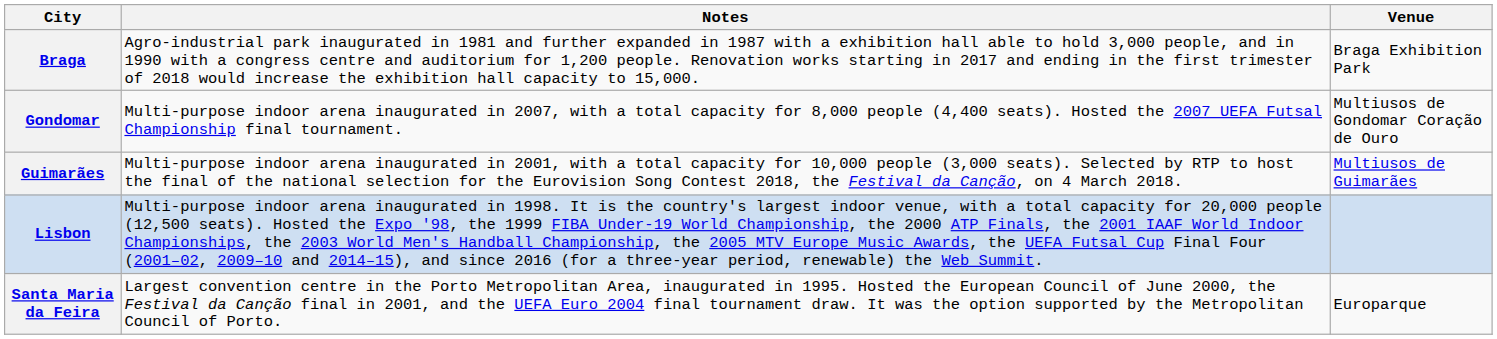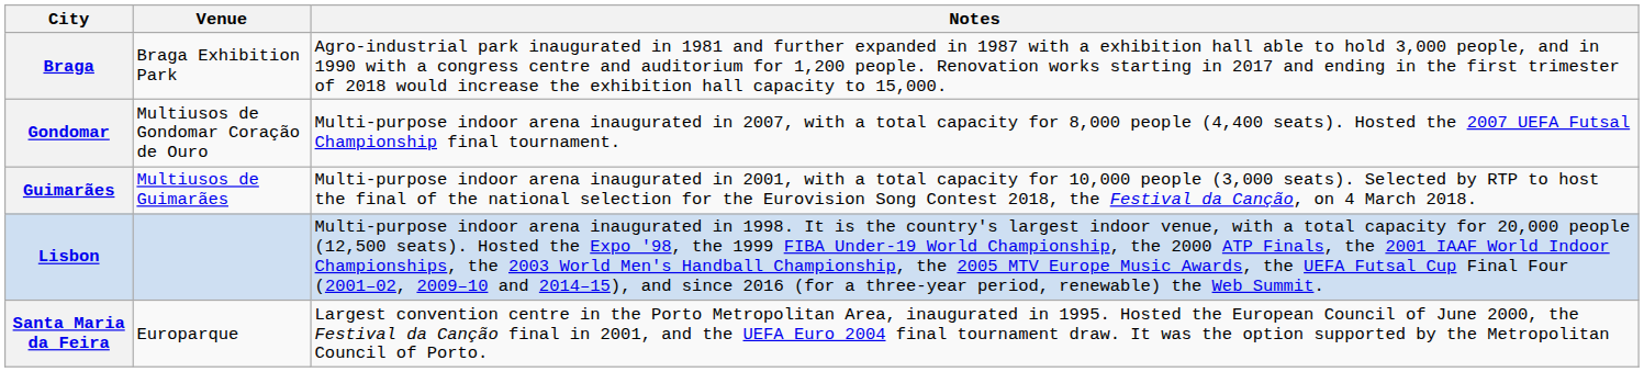columns swapped: Venue <-> Notes
